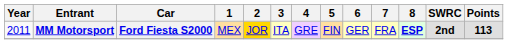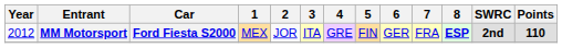MM Motorsport | Year: 2011 -> 2012
MM Motorsport | 2: gold background -> no background
MM Motorsport | Points: 113 -> 110
